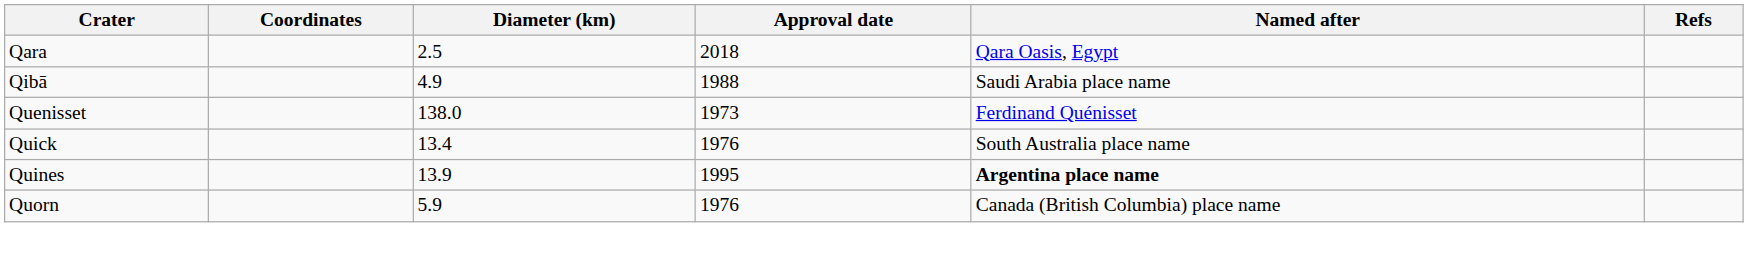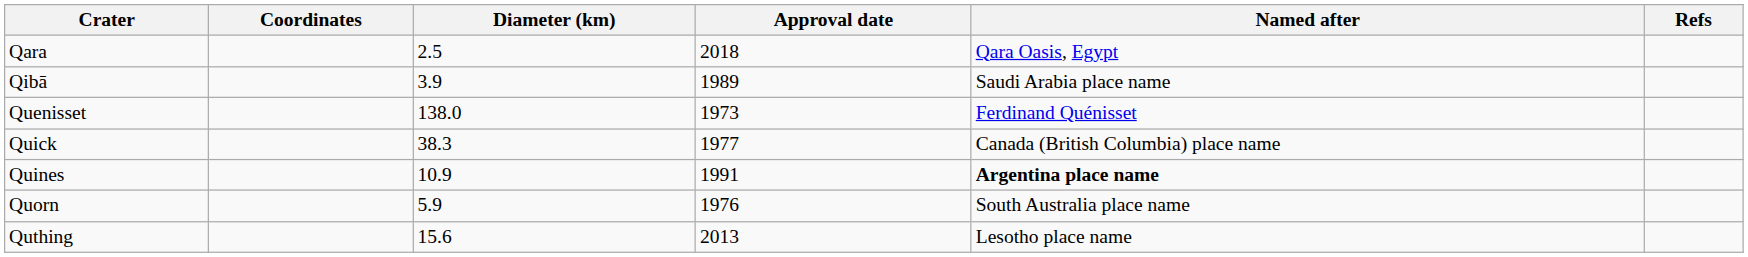Qibā | Diameter (km): 4.9 -> 3.9
Qibā | Approval date: 1988 -> 1989
Quick | Diameter (km): 13.4 -> 38.3
Quick | Approval date: 1976 -> 1977
Quick | Named after: South Australia place name -> Canada (British Columbia) place name
Quines | Diameter (km): 13.9 -> 10.9
Quines | Approval date: 1995 -> 1991
Quorn | Named after: Canada (British Columbia) place name -> South Australia place name
+ row: Quthing | 15.6 | 2013 | Lesotho place name
